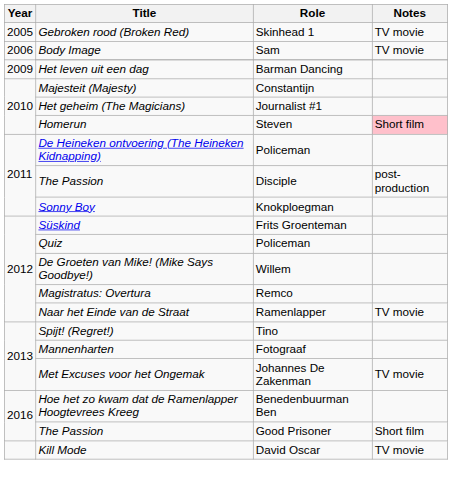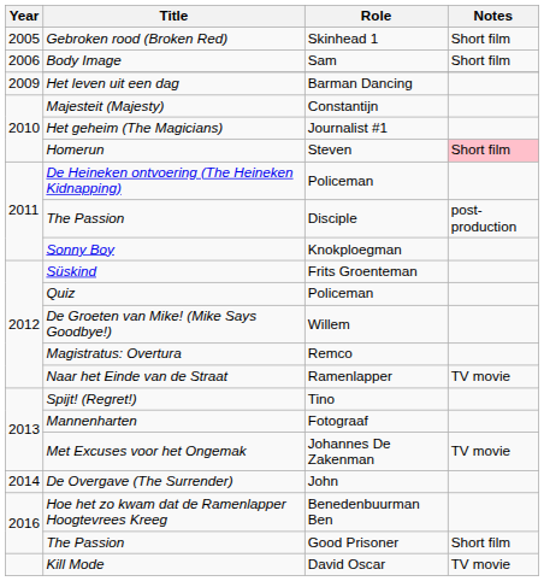Gebroken rood (Broken Red) | Notes: TV movie -> Short film
Body Image | Notes: TV movie -> Short film
+ row: 2014 | De Overgave (The Surrender) | John
